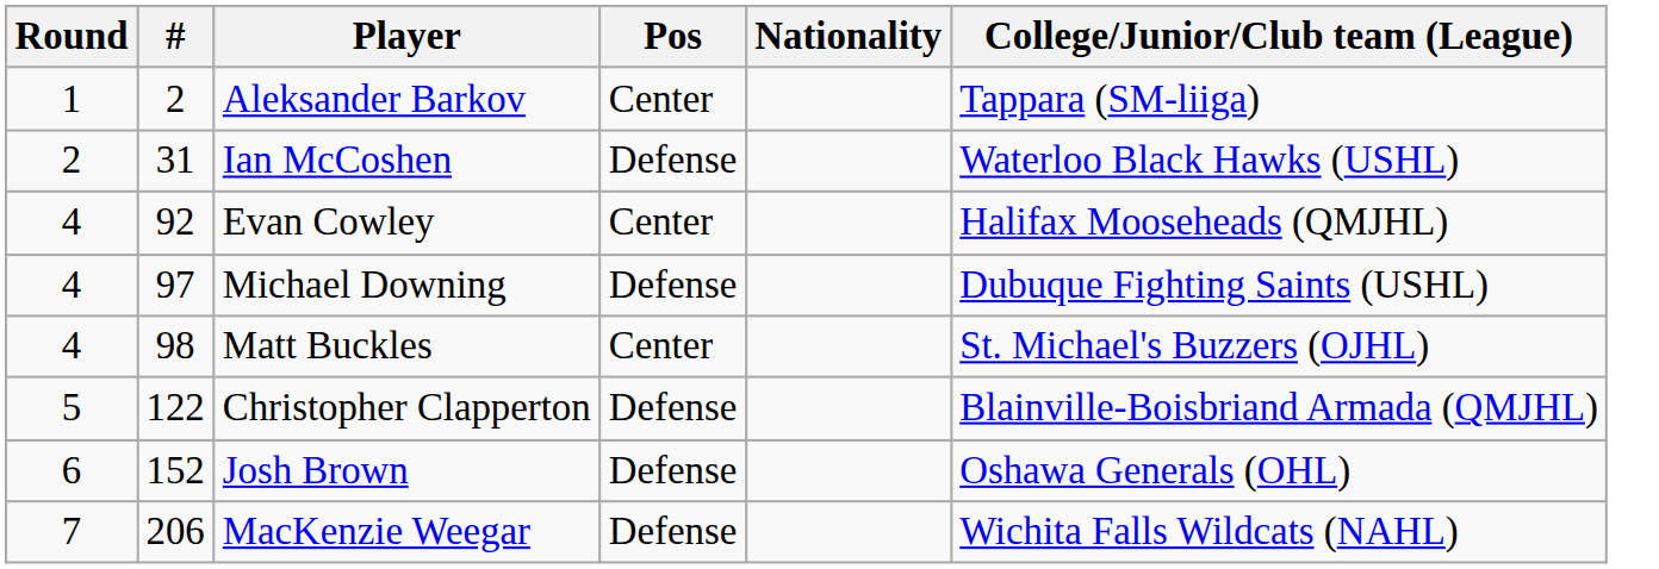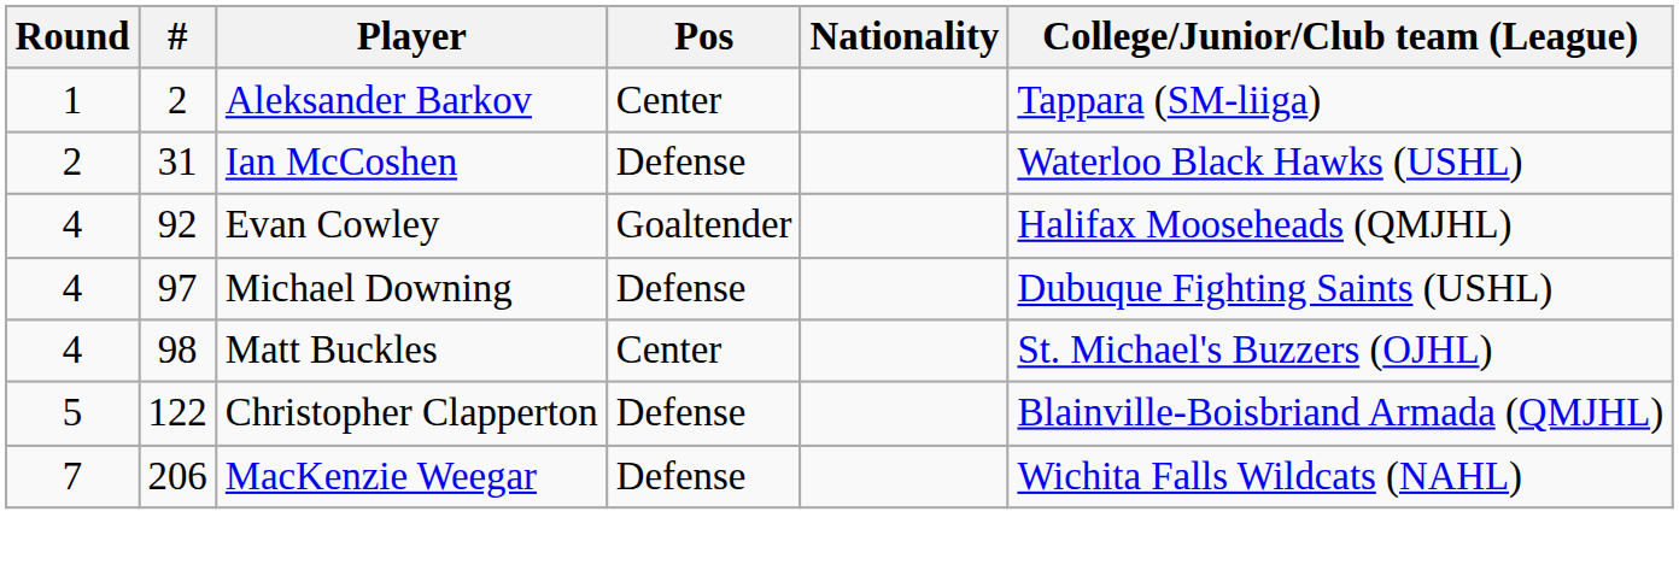Evan Cowley | Pos: Center -> Goaltender
- row: 6 | 152 | Josh Brown | Defense | Oshawa Generals (OHL)
